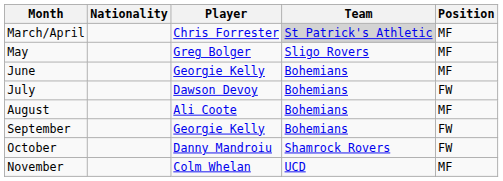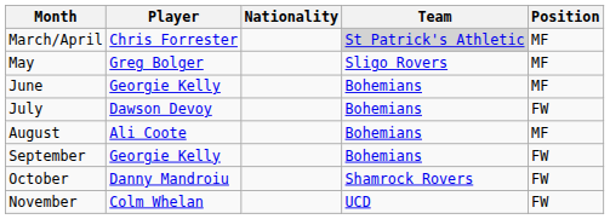columns swapped: Nationality <-> Player
November | Position: MF -> FW
